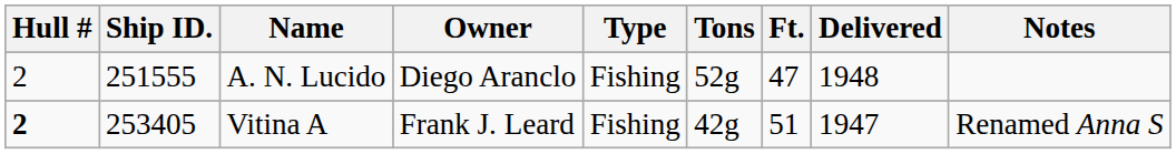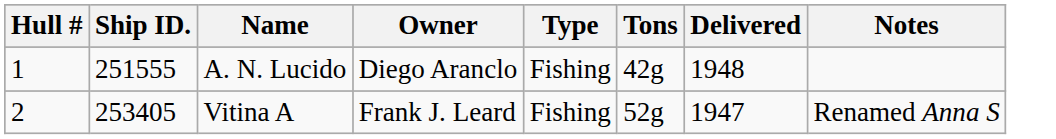- column: Ft. | 47 | 51
A. N. Lucido | Hull #: 2 -> 1
A. N. Lucido | Tons: 52g -> 42g
Vitina A | Hull #: bold -> normal
Vitina A | Tons: 42g -> 52g
